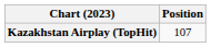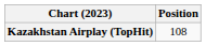Kazakhstan Airplay (TopHit) | Position: 107 -> 108
